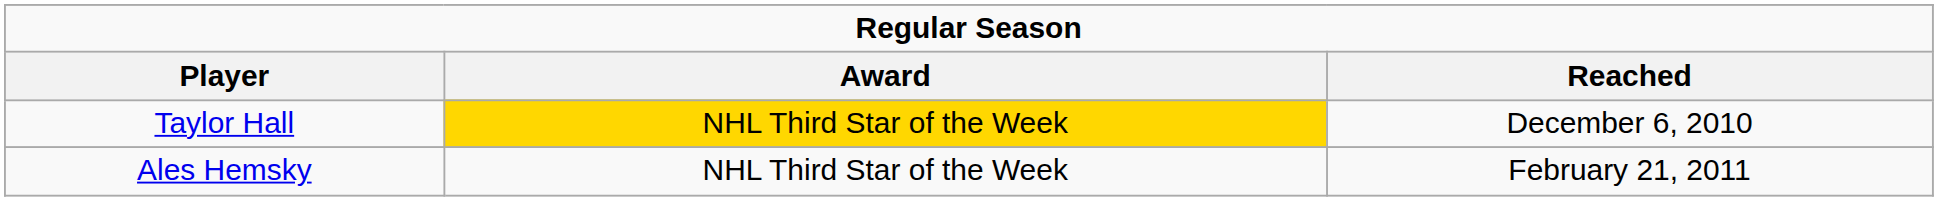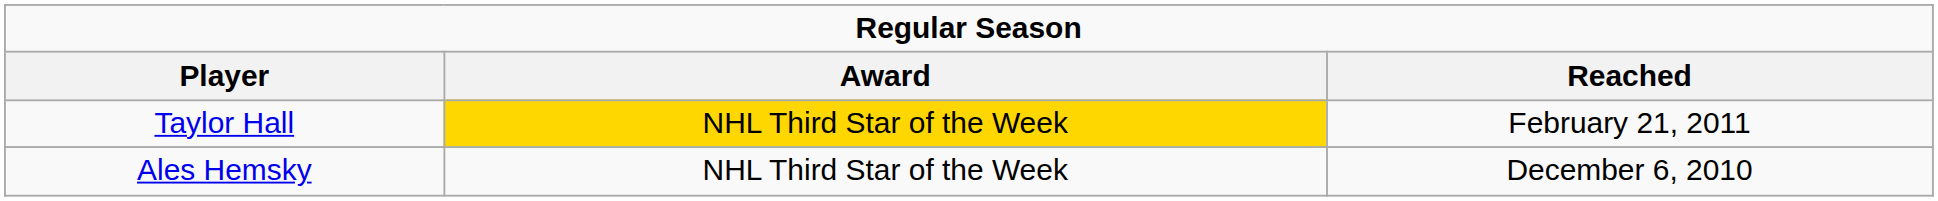Taylor Hall | Reached: December 6, 2010 -> February 21, 2011
Ales Hemsky | Reached: February 21, 2011 -> December 6, 2010
